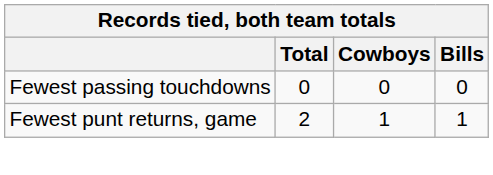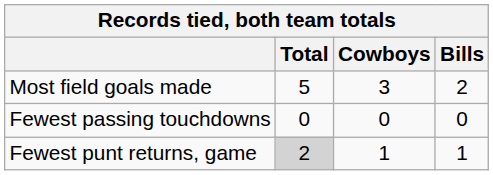+ row: Most field goals made | 5 | 3 | 2
Fewest punt returns, game | Total: no background -> lightgrey background
